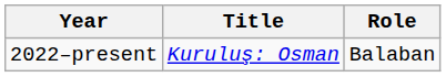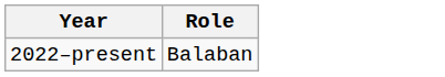- column: Title | Kuruluş: Osman
